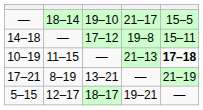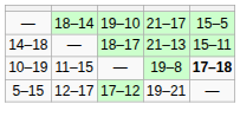14–18 | column 3: 17–12 -> 18–17
14–18 | column 4: 19–8 -> 21–13
10–19 | column 4: 21–13 -> 19–8
- row: 17–21 | 8–19 | 13–21 | — | 21–19
5–15 | column 3: 18–17 -> 17–12
